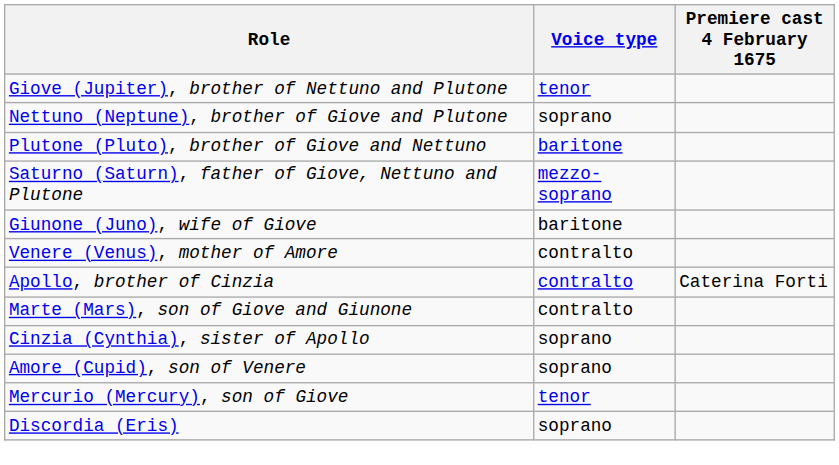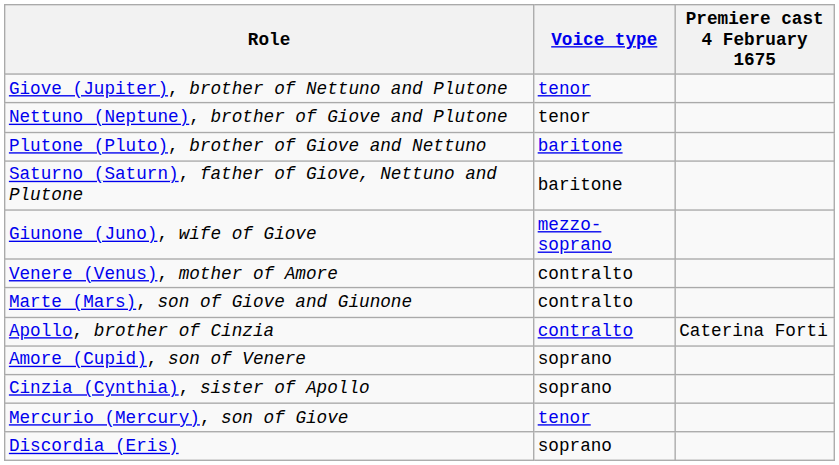Nettuno (Neptune), brother of Giove and Plutone | Voice type: soprano -> tenor
Saturno (Saturn), father of Giove, Nettuno and Plutone | Voice type: mezzo-soprano -> baritone
Giunone (Juno), wife of Giove | Voice type: baritone -> mezzo-soprano
rows swapped: Apollo, brother of Cinzia <-> Marte (Mars), son of Giove and Giunone
rows swapped: Cinzia (Cynthia), sister of Apollo <-> Amore (Cupid), son of Venere
